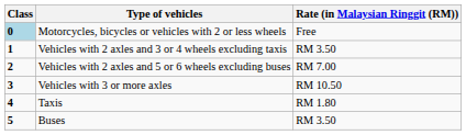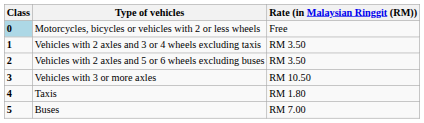Vehicles with 2 axles and 5 or 6 wheels excluding buses | Rate (in Malaysian Ringgit (RM)): RM 7.00 -> RM 3.50
Buses | Rate (in Malaysian Ringgit (RM)): RM 3.50 -> RM 7.00
